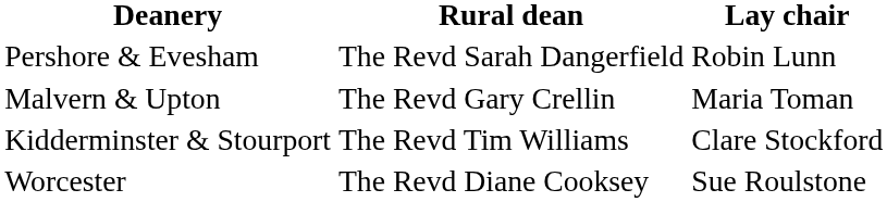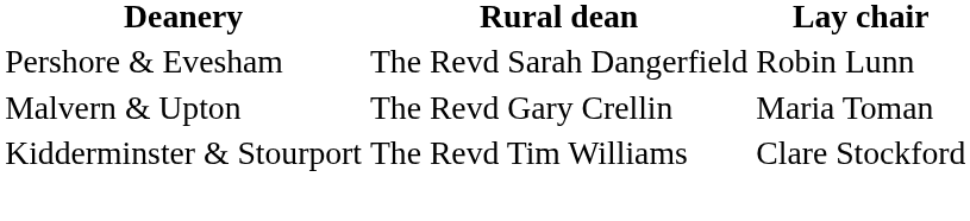- row: Worcester | The Revd Diane Cooksey | Sue Roulstone
